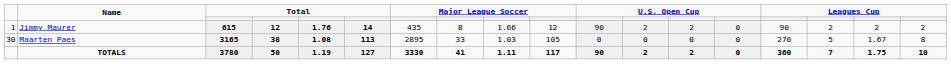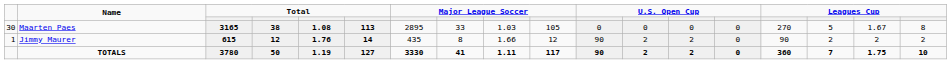rows swapped: Maarten Paes <-> Jimmy Maurer
